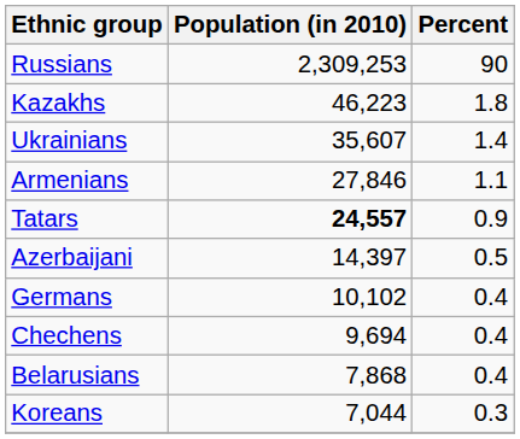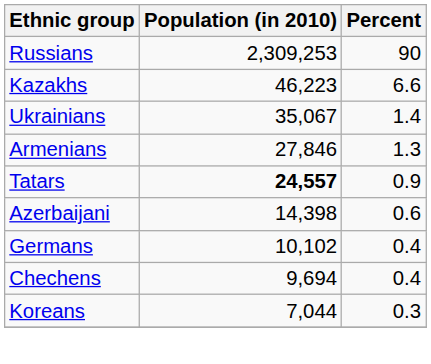Kazakhs | Percent: 1.8 -> 6.6
Ukrainians | Population (in 2010): 35,607 -> 35,067
Armenians | Percent: 1.1 -> 1.3
Azerbaijani | Population (in 2010): 14,397 -> 14,398
Azerbaijani | Percent: 0.5 -> 0.6
- row: Belarusians | 7,868 | 0.4
